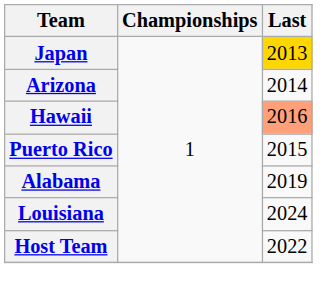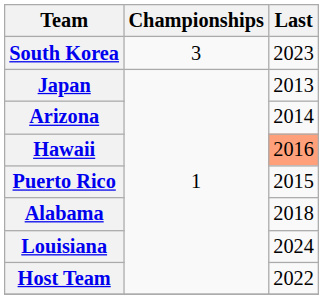+ row: South Korea | 3 | 2023
Japan | Last: gold background -> no background
Alabama | Last: 2019 -> 2018
